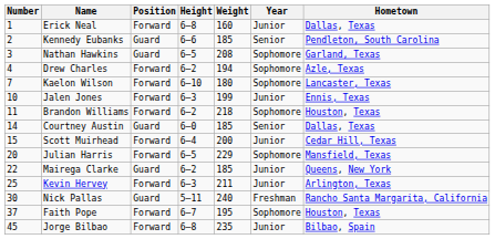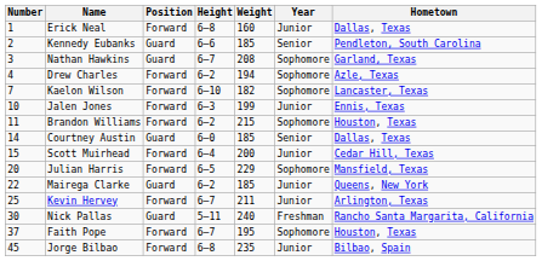Nathan Hawkins | Height: 6–5 -> 6–7
Kaelon Wilson | Weight: 180 -> 182
Brandon Williams | Weight: 218 -> 215
Kevin Hervey | Height: 6–3 -> 6–7
